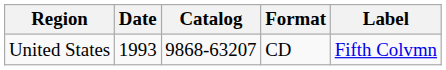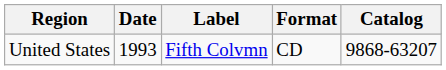columns swapped: Label <-> Catalog
